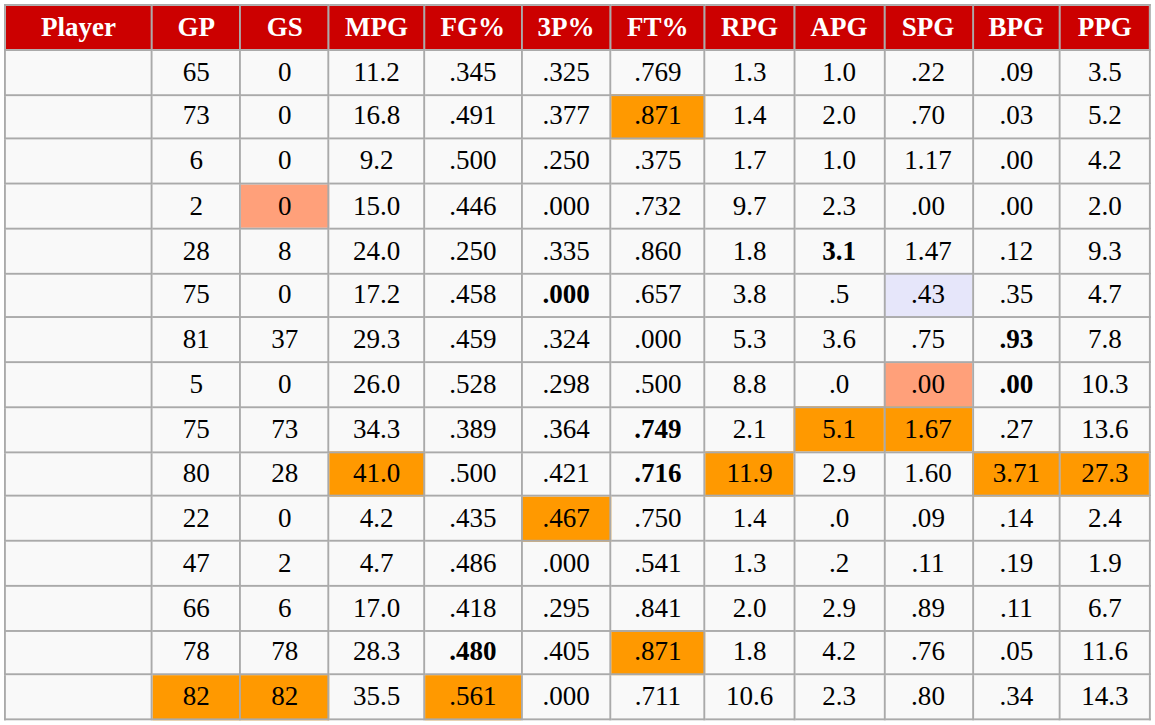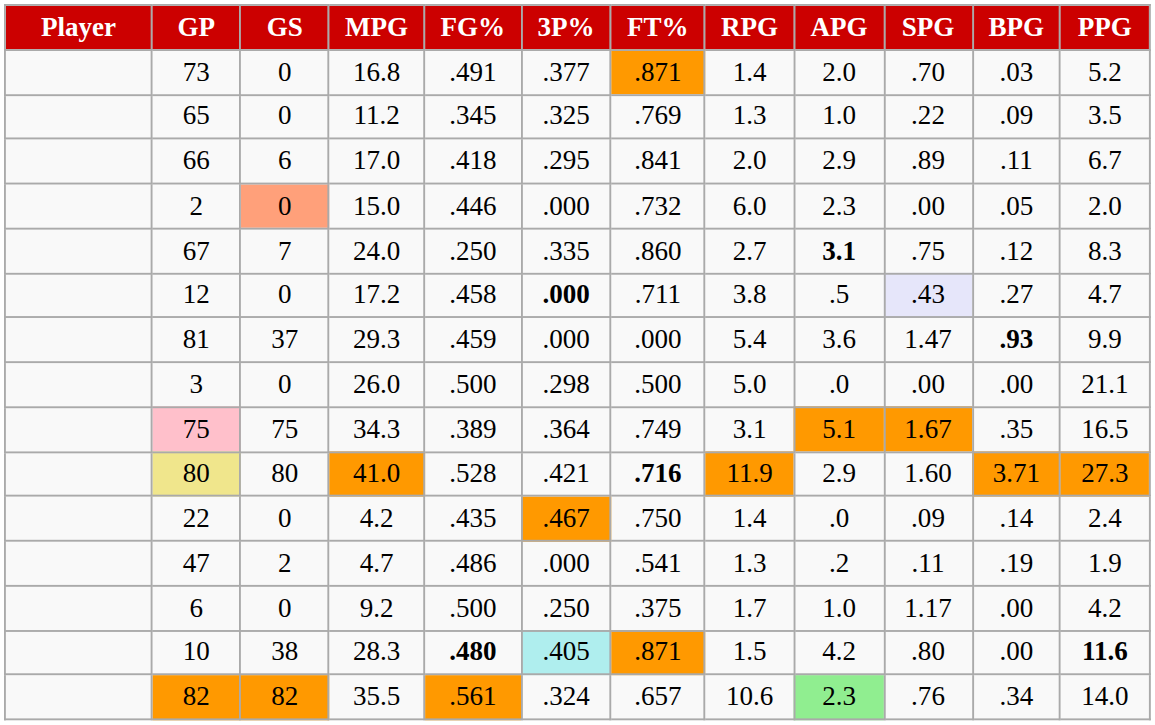rows swapped: 16.8 <-> 11.2
rows swapped: 17.0 <-> 9.2
15.0 | RPG: 9.7 -> 6.0
15.0 | BPG: .00 -> .05
24.0 | GP: 28 -> 67
24.0 | GS: 8 -> 7
24.0 | RPG: 1.8 -> 2.7
24.0 | SPG: 1.47 -> .75
24.0 | PPG: 9.3 -> 8.3
17.2 | GP: 75 -> 12
17.2 | FT%: .657 -> .711
17.2 | BPG: .35 -> .27
29.3 | 3P%: .324 -> .000
29.3 | RPG: 5.3 -> 5.4
29.3 | SPG: .75 -> 1.47
29.3 | PPG: 7.8 -> 9.9
26.0 | GP: 5 -> 3
26.0 | FG%: .528 -> .500
26.0 | RPG: 8.8 -> 5.0
26.0 | SPG: lightsalmon background -> no background
26.0 | BPG: bold -> normal
26.0 | PPG: 10.3 -> 21.1
34.3 | GP: no background -> pink background
34.3 | GS: 73 -> 75
34.3 | FT%: bold -> normal
34.3 | RPG: 2.1 -> 3.1
34.3 | BPG: .27 -> .35
34.3 | PPG: 13.6 -> 16.5
41.0 | GP: no background -> khaki background
41.0 | GS: 28 -> 80
41.0 | FG%: .500 -> .528
28.3 | GP: 78 -> 10
28.3 | GS: 78 -> 38
28.3 | 3P%: no background -> paleturquoise background
28.3 | RPG: 1.8 -> 1.5
28.3 | SPG: .76 -> .80
28.3 | BPG: .05 -> .00
28.3 | PPG: normal -> bold
35.5 | 3P%: .000 -> .324
35.5 | FT%: .711 -> .657
35.5 | APG: no background -> lightgreen background
35.5 | SPG: .80 -> .76
35.5 | PPG: 14.3 -> 14.0
